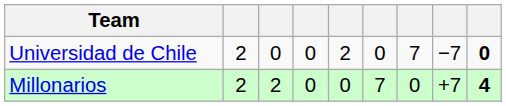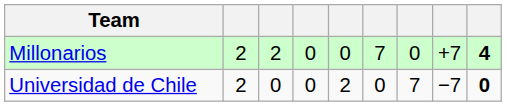rows swapped: Millonarios <-> Universidad de Chile
